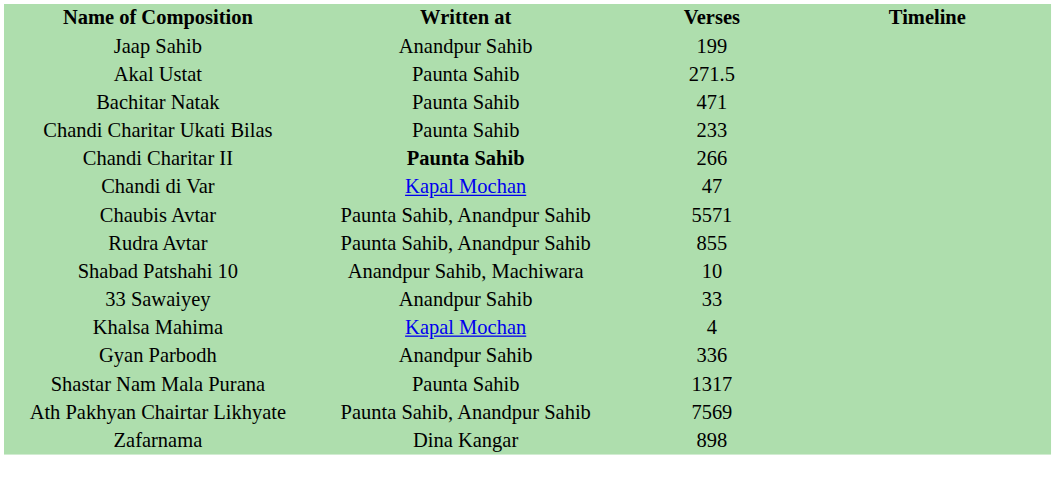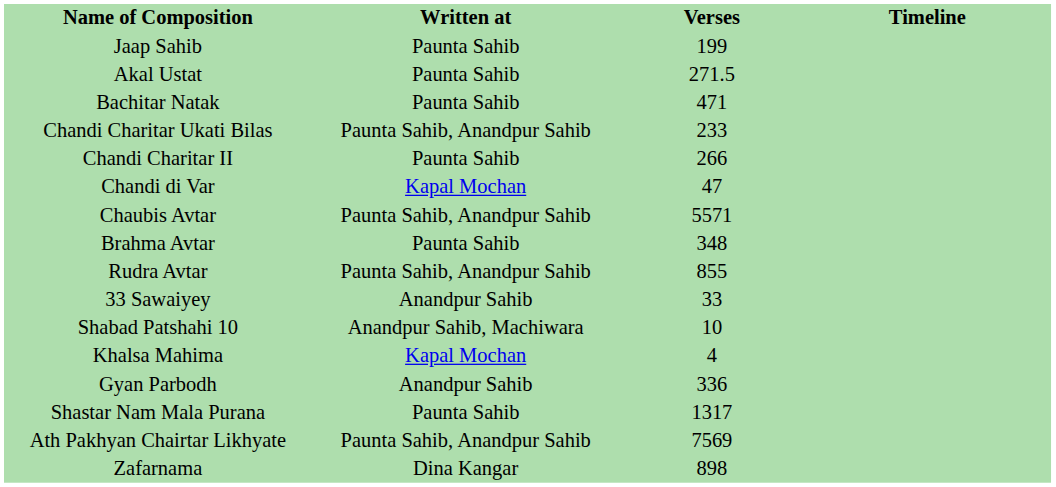Jaap Sahib | Written at: Anandpur Sahib -> Paunta Sahib
Chandi Charitar Ukati Bilas | Written at: Paunta Sahib -> Paunta Sahib, Anandpur Sahib
Chandi Charitar II | Written at: bold -> normal
+ row: Brahma Avtar | Paunta Sahib | 348
rows swapped: Shabad Patshahi 10 <-> 33 Sawaiyey
